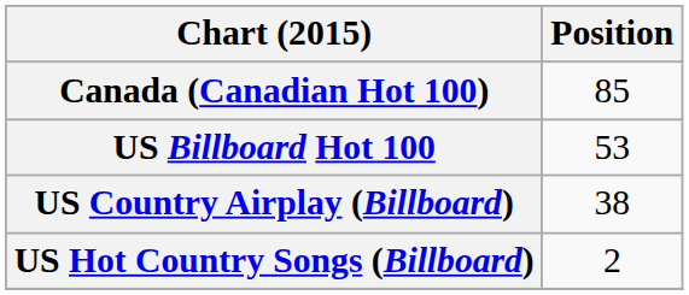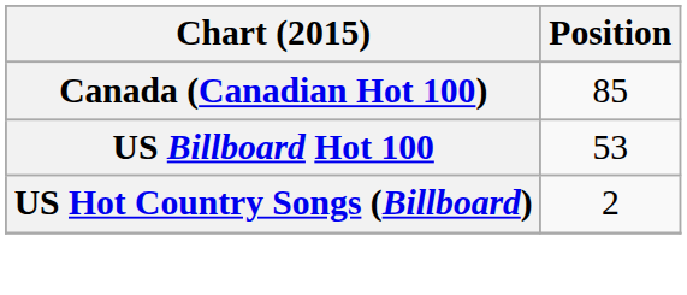- row: US Country Airplay (Billboard) | 38
